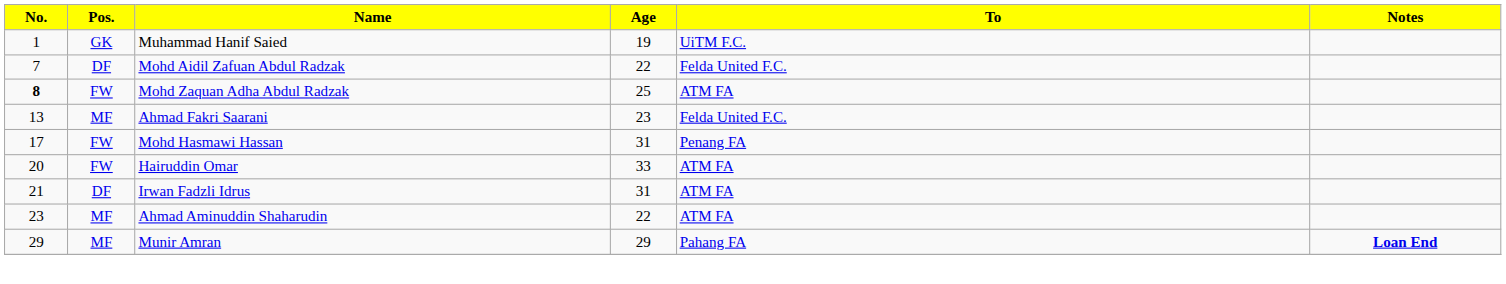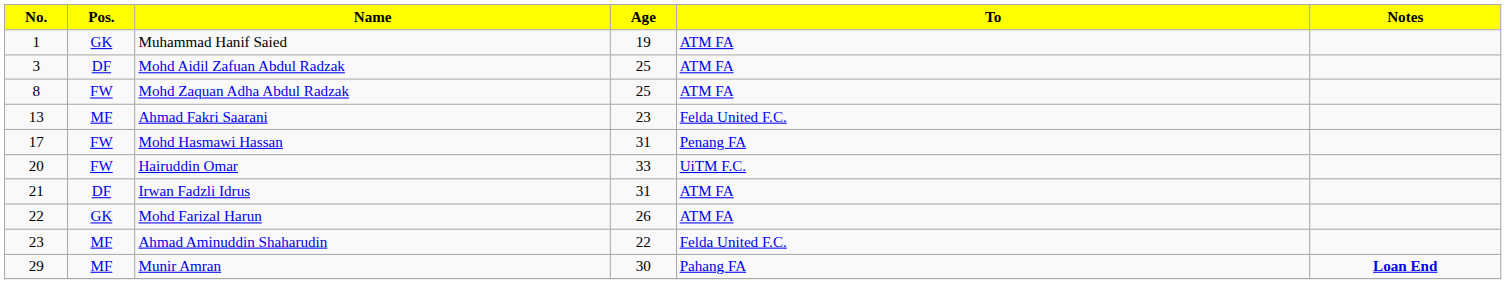Muhammad Hanif Saied | To: UiTM F.C. -> ATM FA
Mohd Aidil Zafuan Abdul Radzak | No.: 7 -> 3
Mohd Aidil Zafuan Abdul Radzak | Age: 22 -> 25
Mohd Aidil Zafuan Abdul Radzak | To: Felda United F.C. -> ATM FA
Mohd Zaquan Adha Abdul Radzak | No.: bold -> normal
Hairuddin Omar | To: ATM FA -> UiTM F.C.
+ row: 22 | GK | Mohd Farizal Harun | 26 | ATM FA
Ahmad Aminuddin Shaharudin | To: ATM FA -> Felda United F.C.
Munir Amran | Age: 29 -> 30
